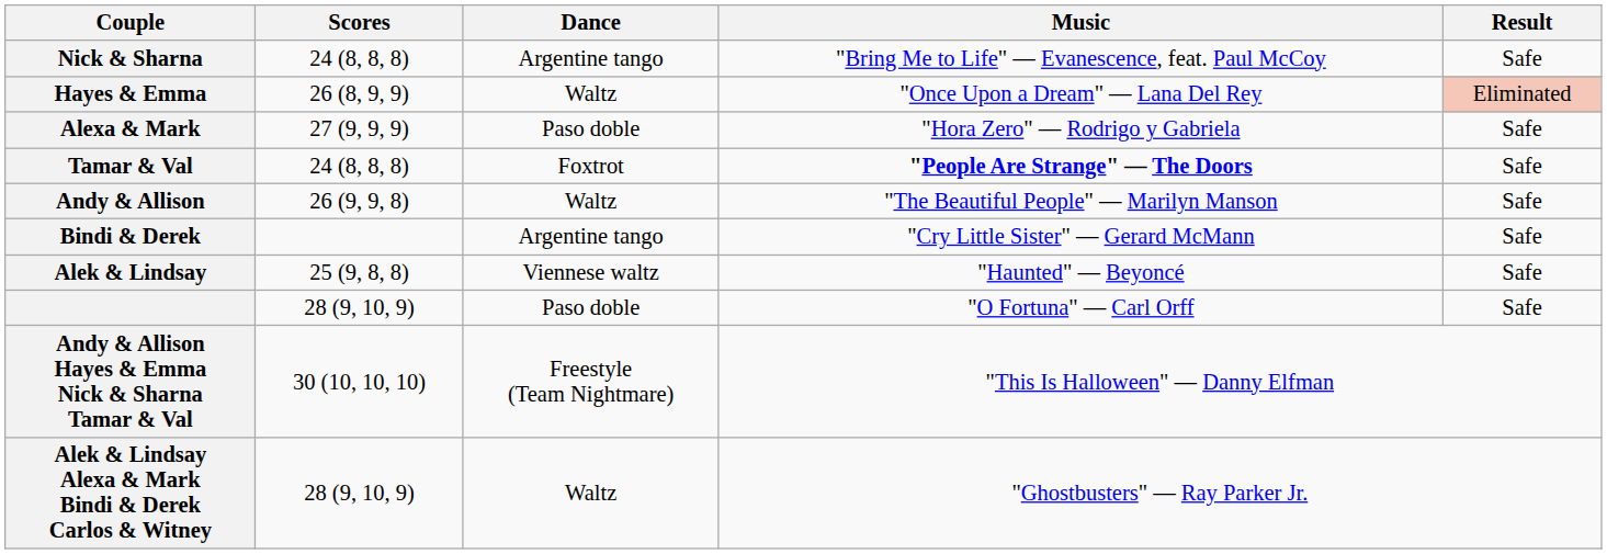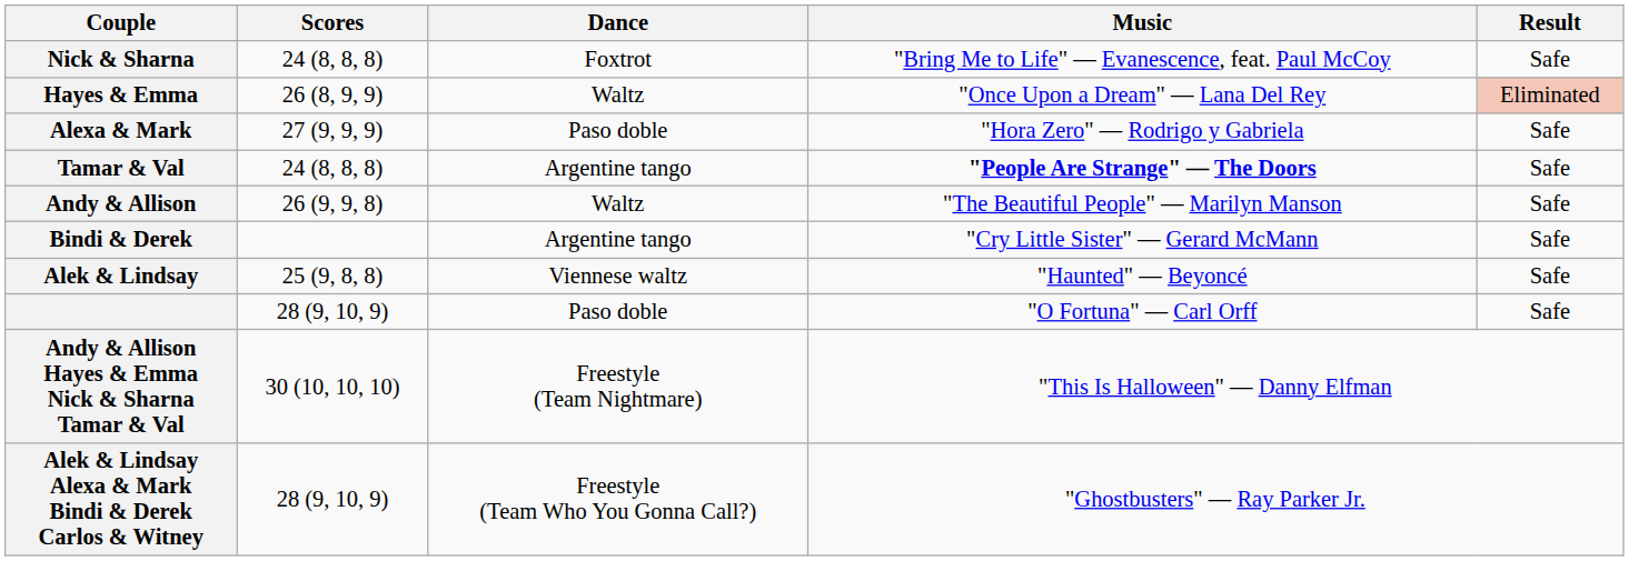Nick & Sharna | Dance: Argentine tango -> Foxtrot
Tamar & Val | Dance: Foxtrot -> Argentine tango
Alek & Lindsay Alexa & Mark Bindi & Derek Carlos & Witney | Dance: Waltz -> Freestyle (Team Who You Gonna Call?)
